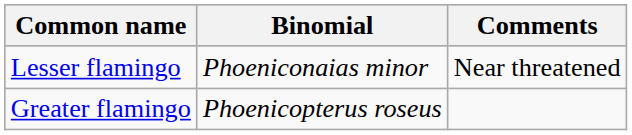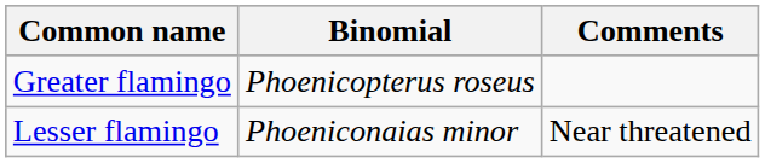rows swapped: Greater flamingo <-> Lesser flamingo
